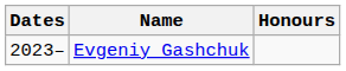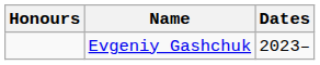columns swapped: Dates <-> Honours
